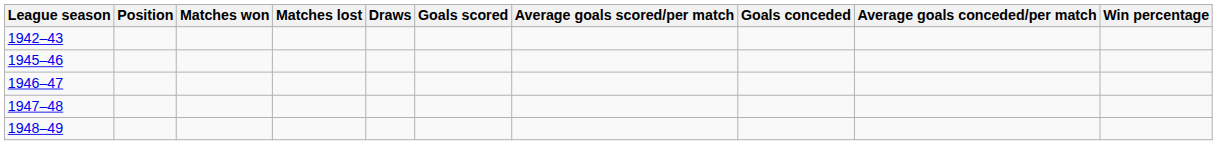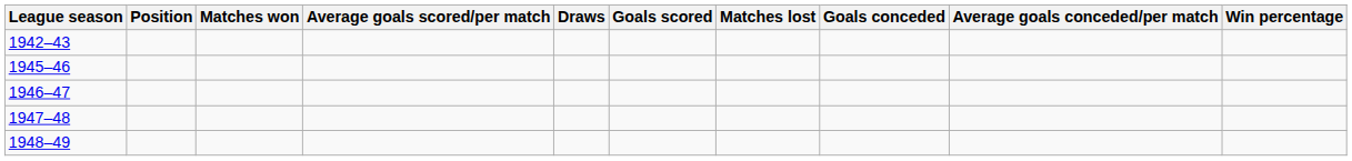columns swapped: Matches lost <-> Average goals scored/per match
